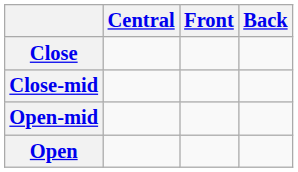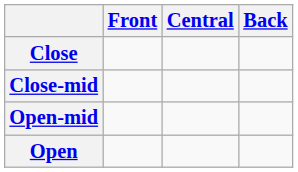columns swapped: Front <-> Central
